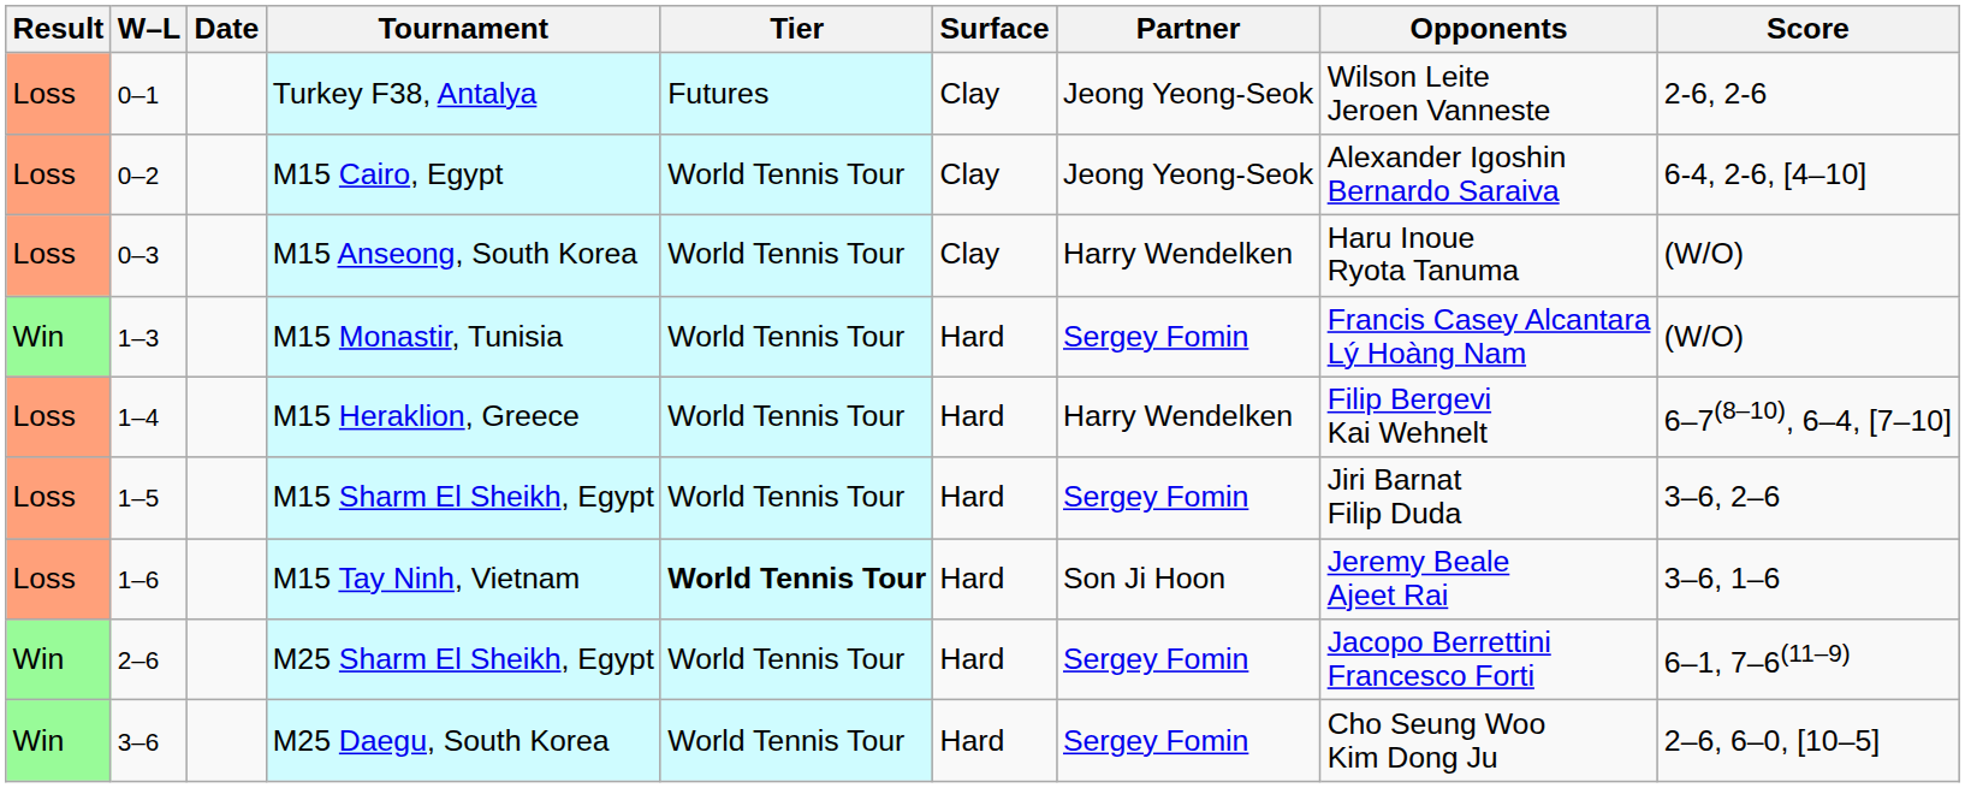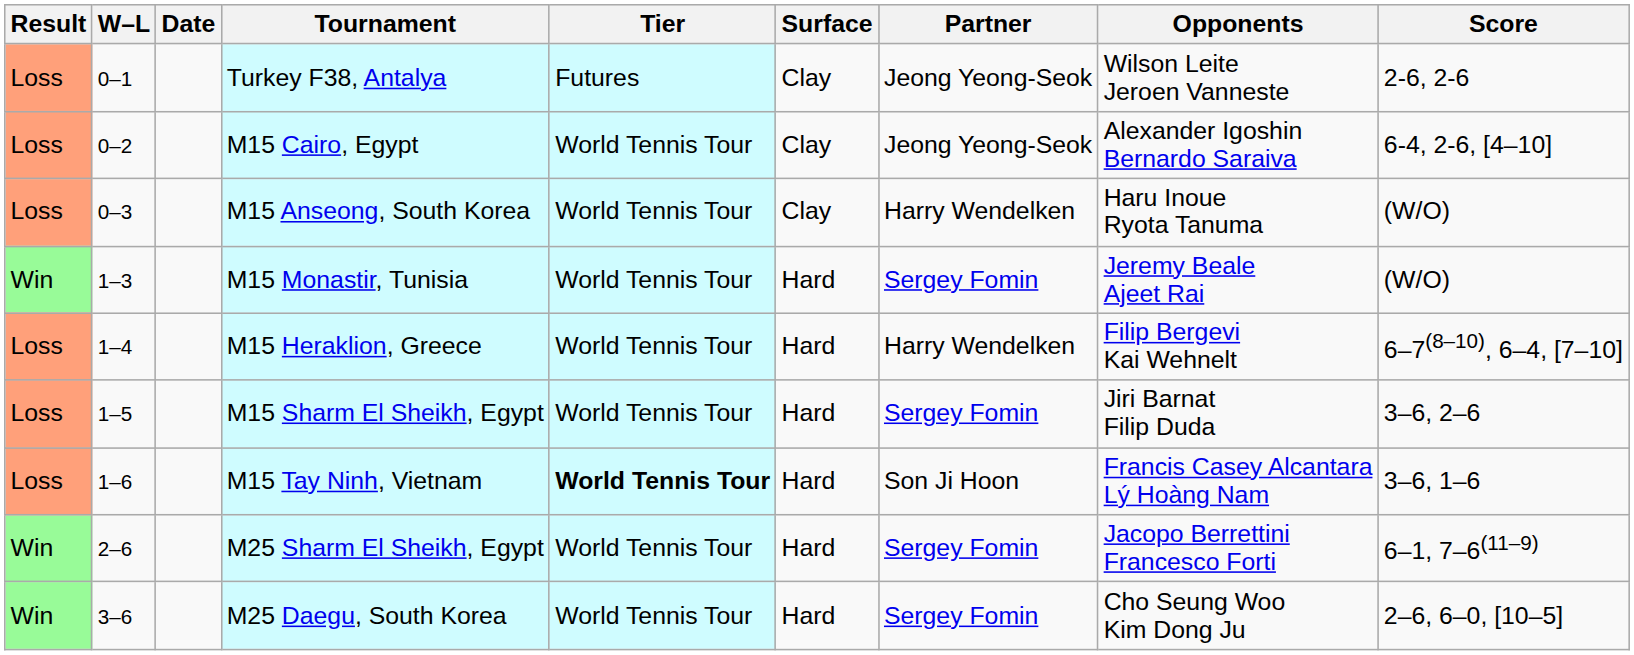M15 Monastir, Tunisia | Opponents: Francis Casey Alcantara Lý Hoàng Nam -> Jeremy Beale Ajeet Rai
M15 Tay Ninh, Vietnam | Opponents: Jeremy Beale Ajeet Rai -> Francis Casey Alcantara Lý Hoàng Nam
